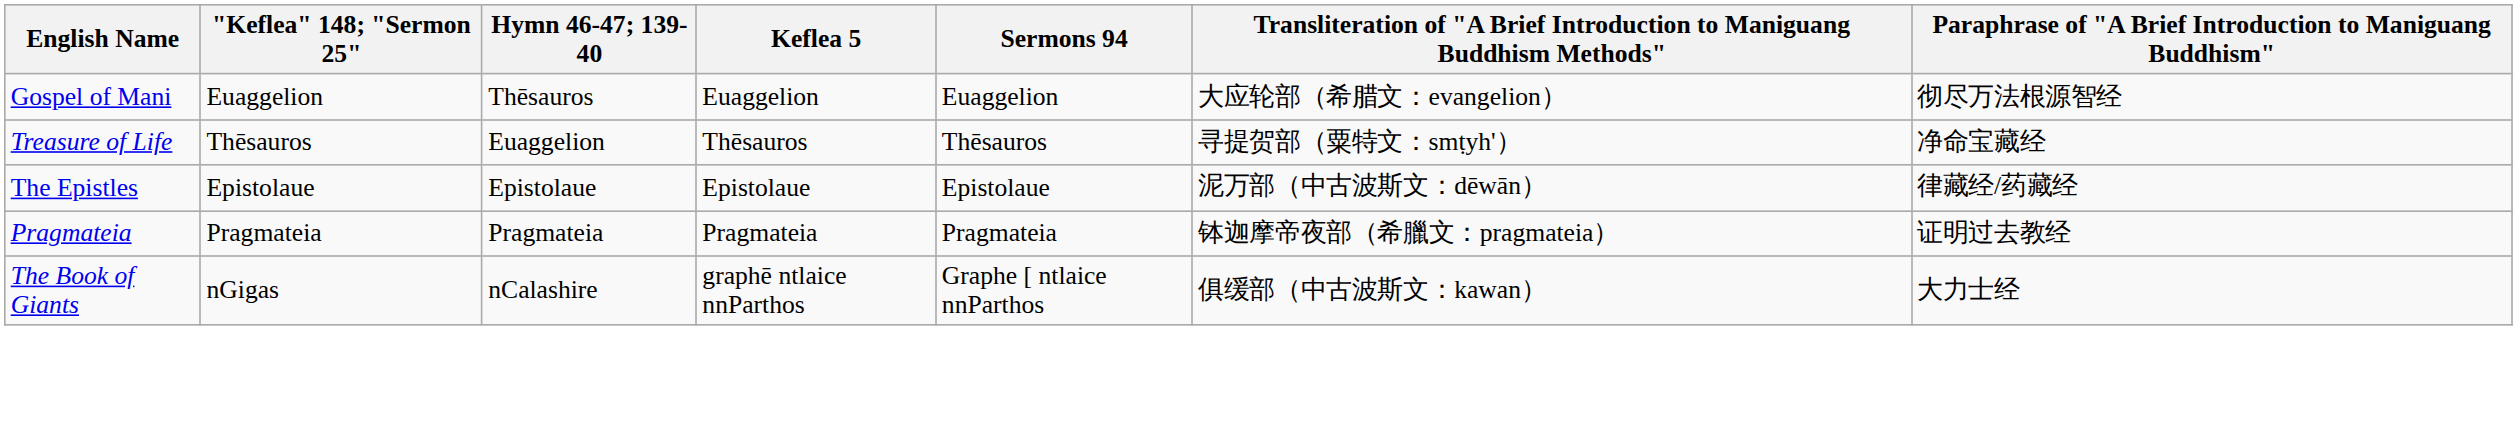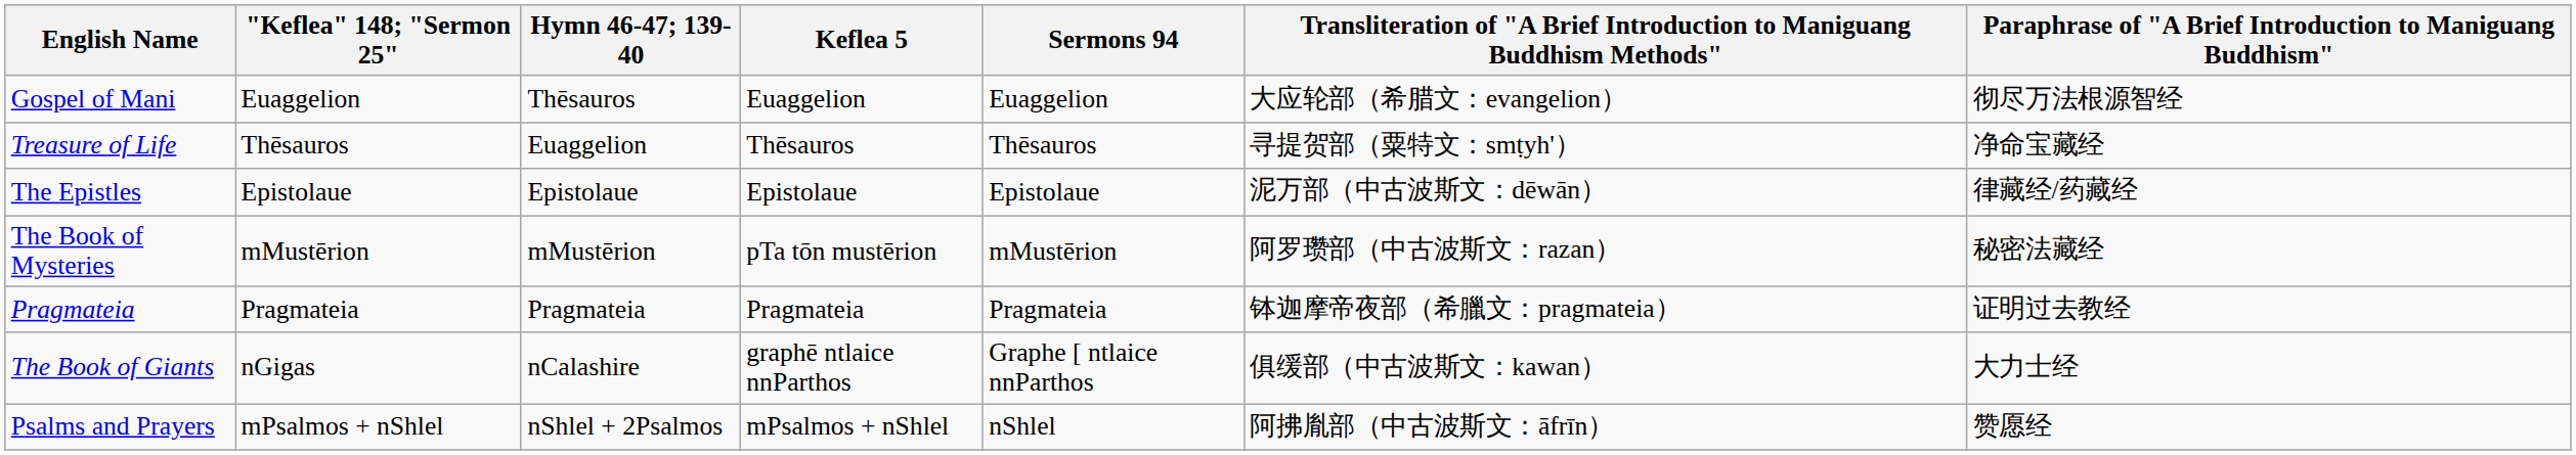+ row: The Book of Mysteries | mMustērion | mMustērion | pTa tōn mustērion | mMustērion | 阿罗瓒部（中古波斯文：razan） | 秘密法藏经
+ row: Psalms and Prayers | mPsalmos + nShlel | nShlel + 2Psalmos | mPsalmos + nShlel | nShlel | 阿拂胤部（中古波斯文：āfrīn） | 赞愿经
